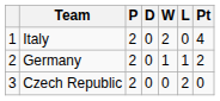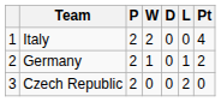columns swapped: W <-> D
